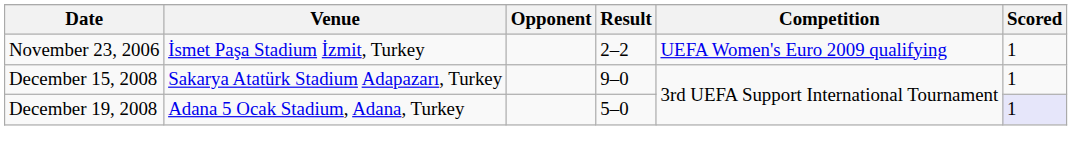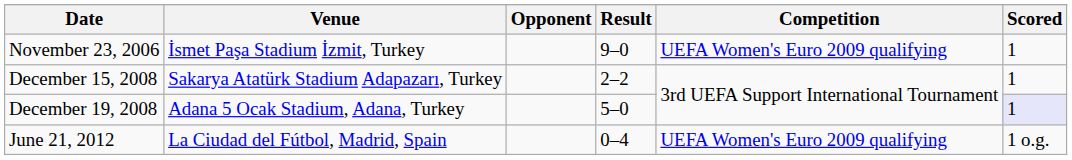November 23, 2006 | Result: 2–2 -> 9–0
December 15, 2008 | Result: 9–0 -> 2–2
+ row: June 21, 2012 | La Ciudad del Fútbol, Madrid, Spain | 0–4 | UEFA Women's Euro 2009 qualifying | 1 o.g.
